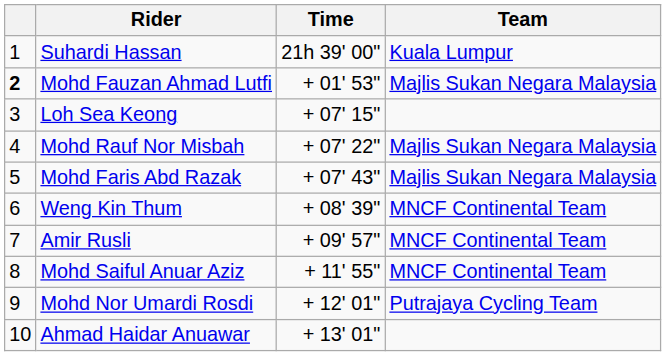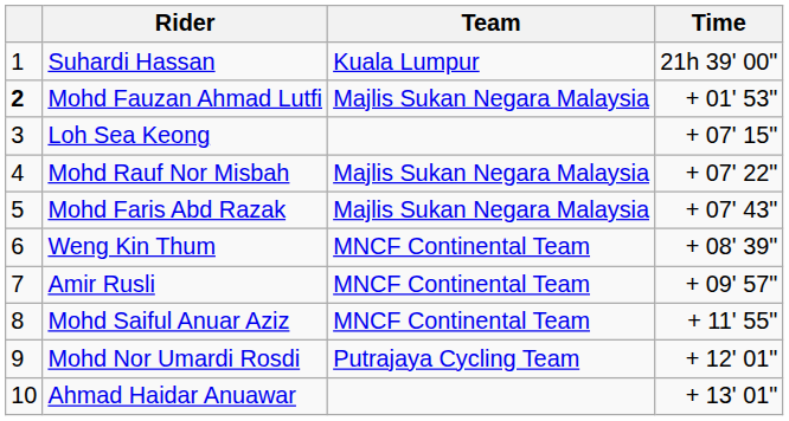columns swapped: Team <-> Time
